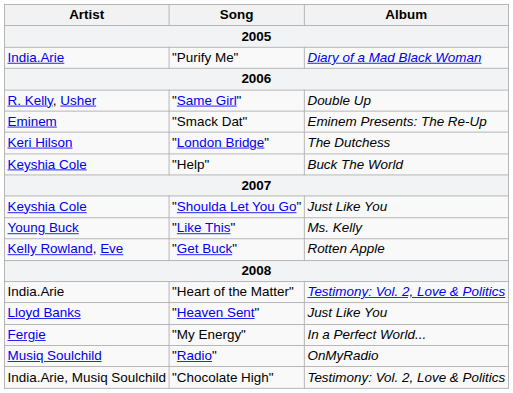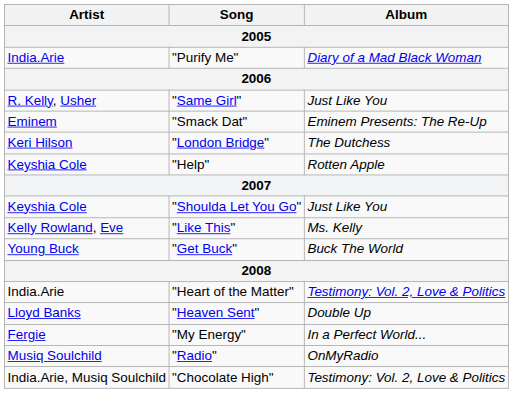"Same Girl" | Album: Double Up -> Just Like You
"Help" | Album: Buck The World -> Rotten Apple
"Like This" | Artist: Young Buck -> Kelly Rowland, Eve
"Get Buck" | Artist: Kelly Rowland, Eve -> Young Buck
"Get Buck" | Album: Rotten Apple -> Buck The World
"Heaven Sent" | Album: Just Like You -> Double Up
